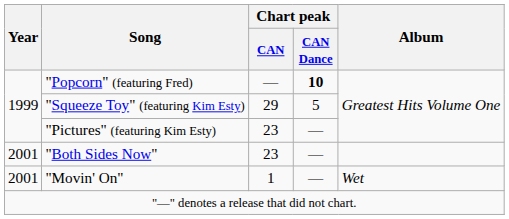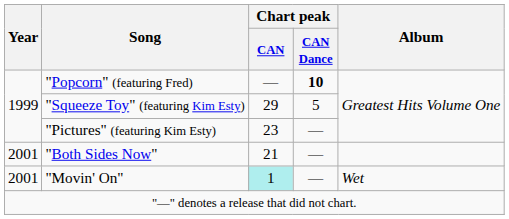"Both Sides Now" | Chart peak / CAN: 23 -> 21
"Movin' On" | Chart peak / CAN: no background -> paleturquoise background
